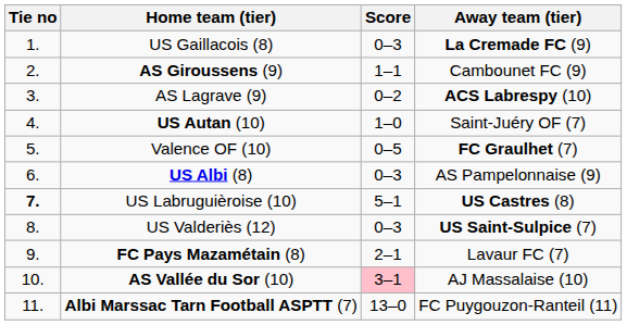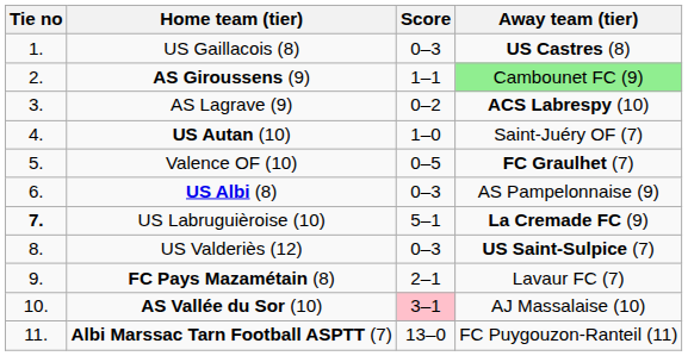US Gaillacois (8) | Away team (tier): La Cremade FC (9) -> US Castres (8)
AS Giroussens (9) | Away team (tier): no background -> lightgreen background
US Labruguièroise (10) | Away team (tier): US Castres (8) -> La Cremade FC (9)
